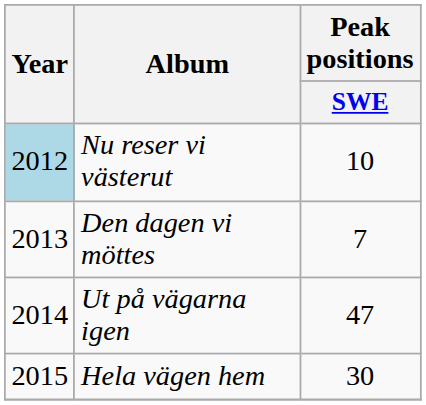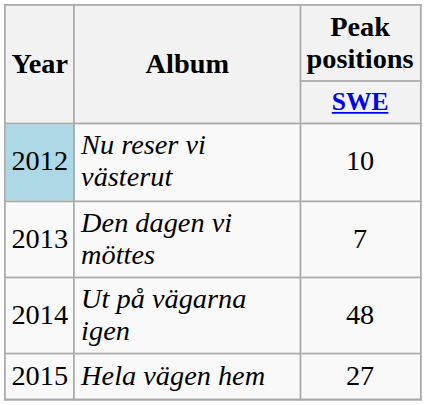Ut på vägarna igen | Peak positions / SWE: 47 -> 48
Hela vägen hem | Peak positions / SWE: 30 -> 27
